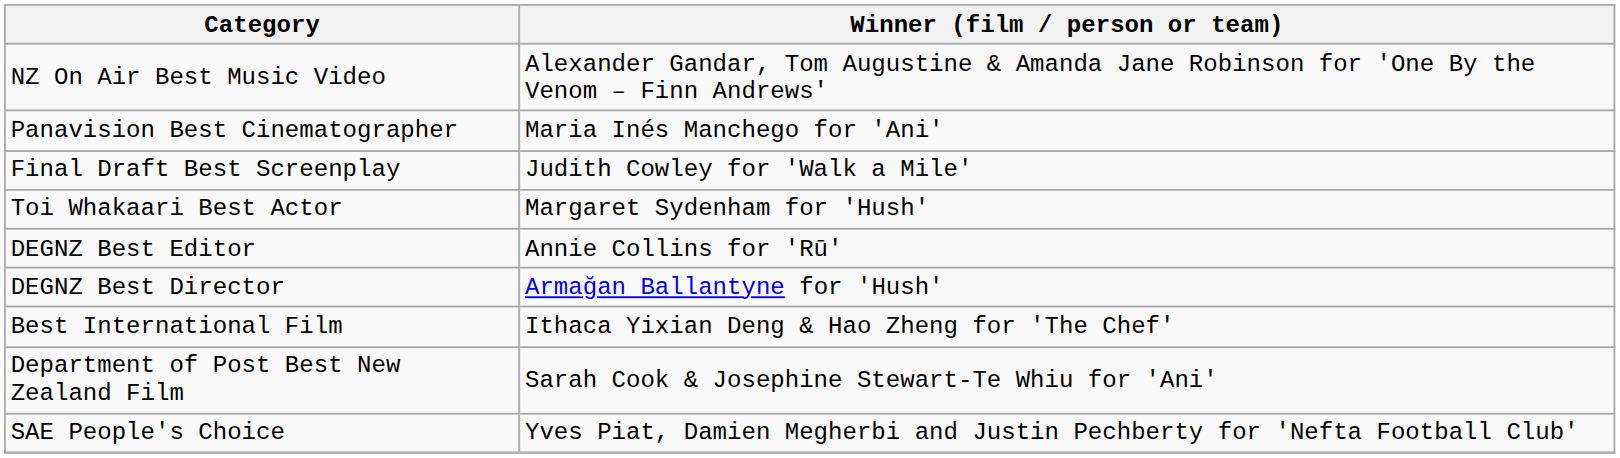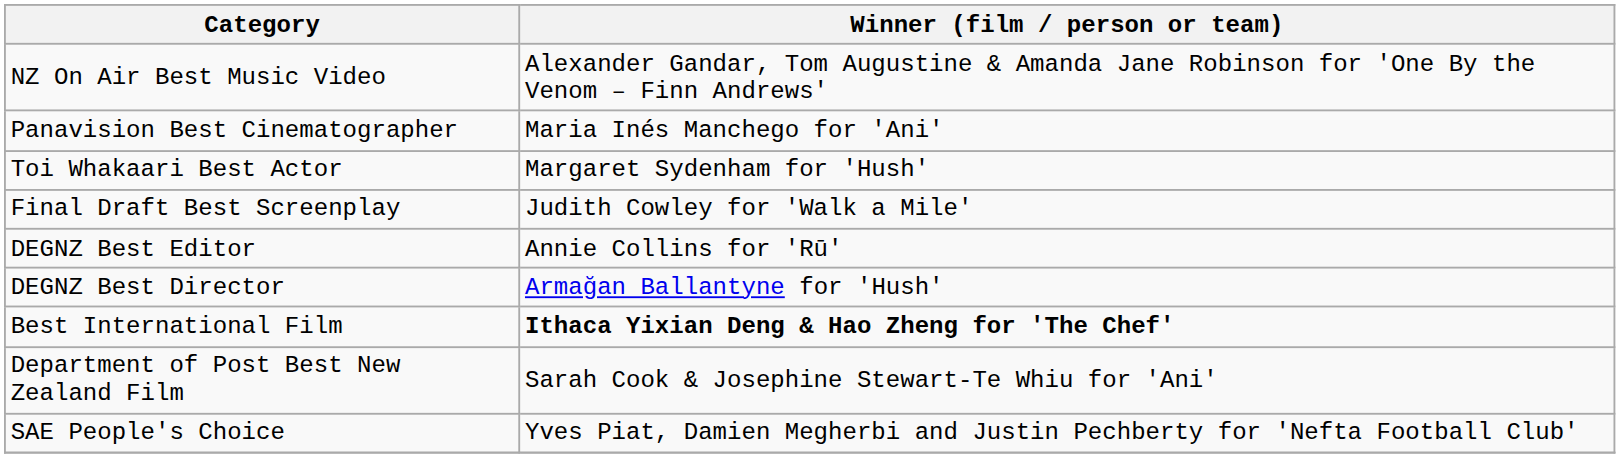rows swapped: Toi Whakaari Best Actor <-> Final Draft Best Screenplay
Best International Film | Winner (film / person or team): normal -> bold
